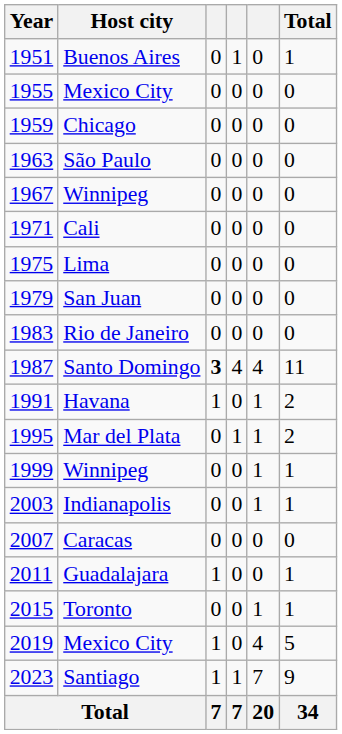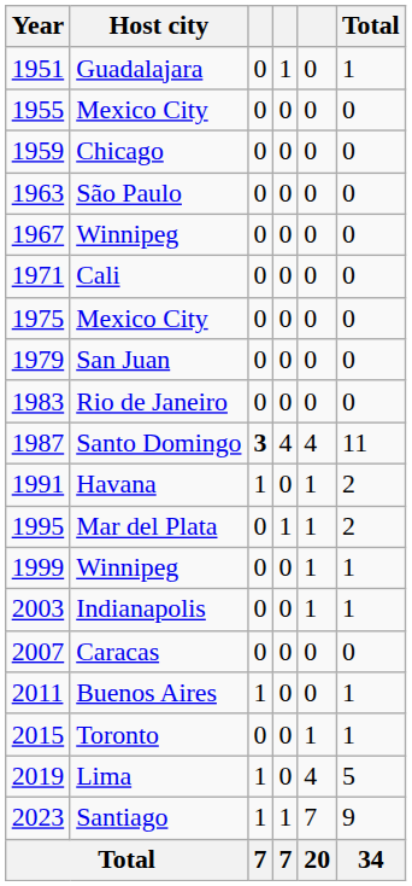1951 | Host city: Buenos Aires -> Guadalajara
1975 | Host city: Lima -> Mexico City
2011 | Host city: Guadalajara -> Buenos Aires
2019 | Host city: Mexico City -> Lima
